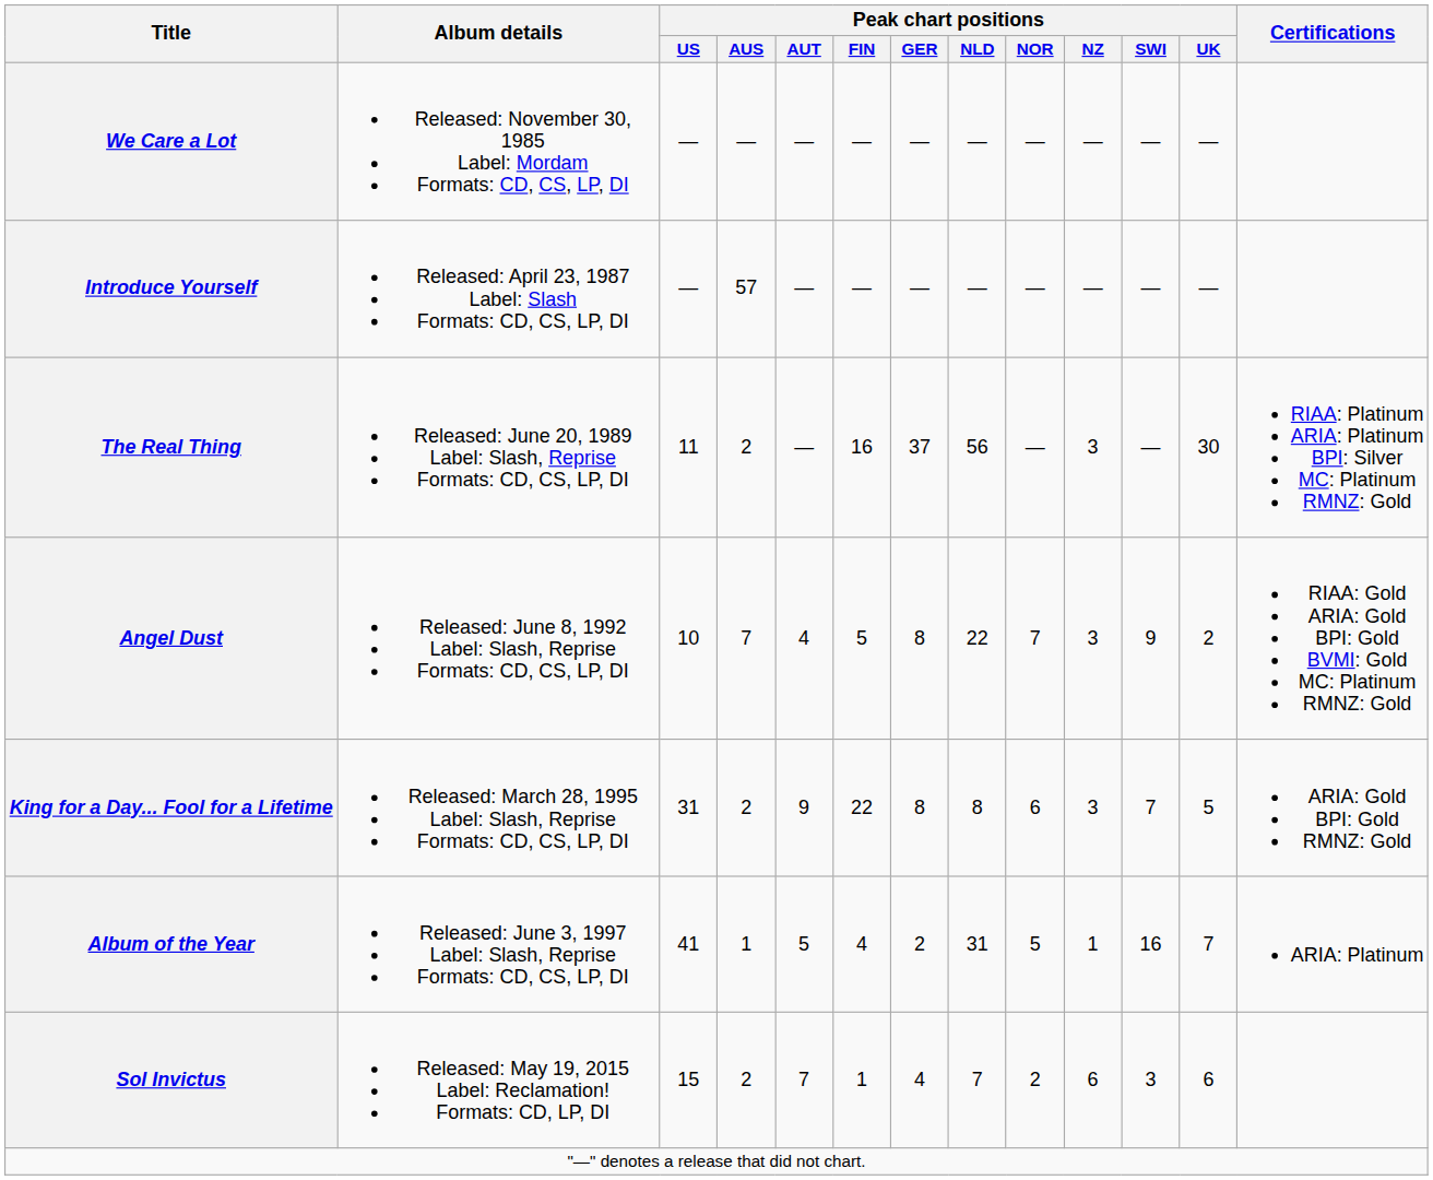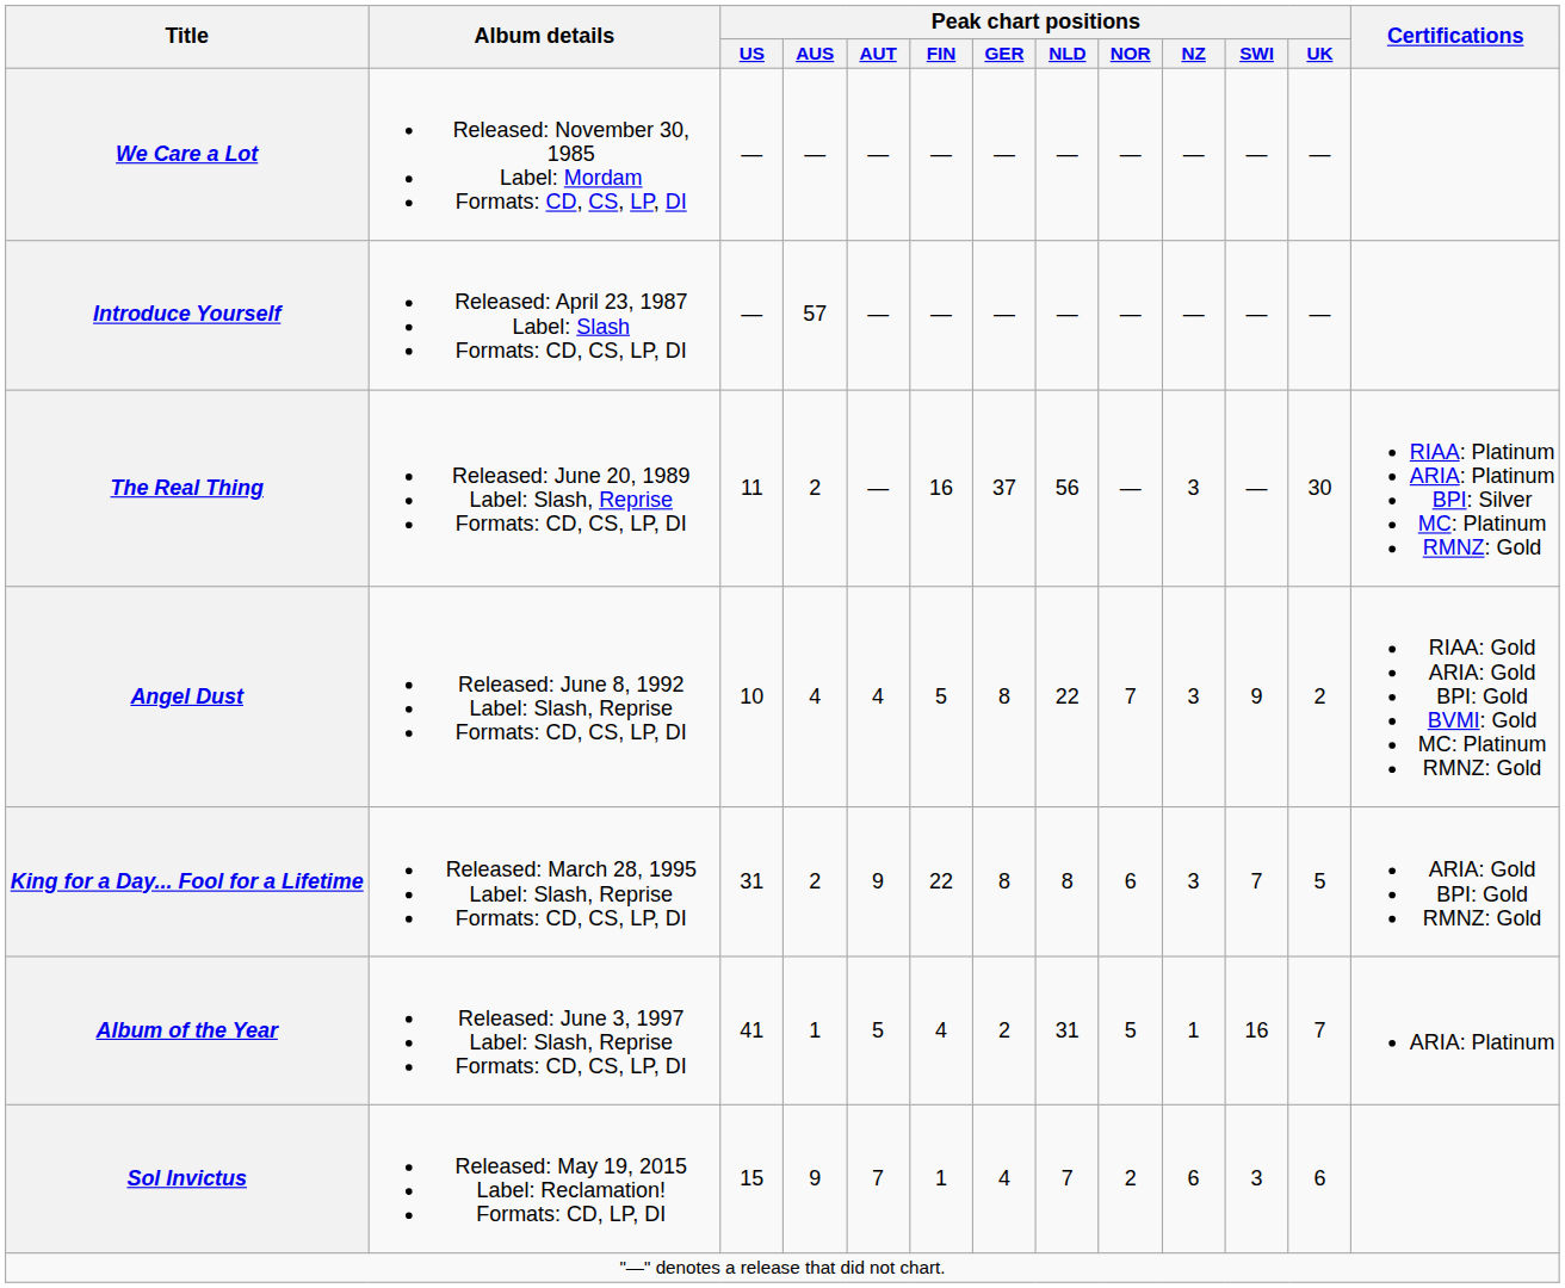Angel Dust | Peak chart positions / AUS: 7 -> 4
Sol Invictus | Peak chart positions / AUS: 2 -> 9
